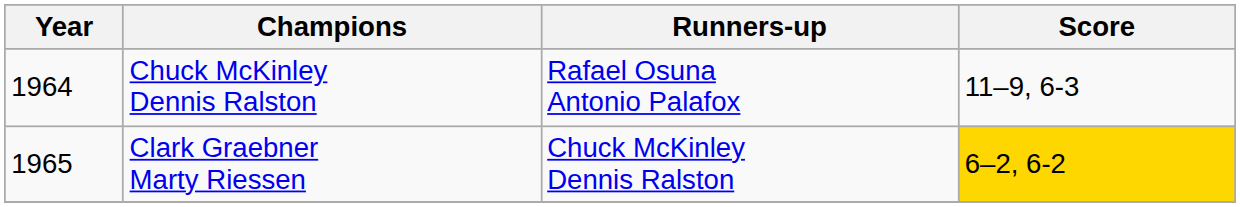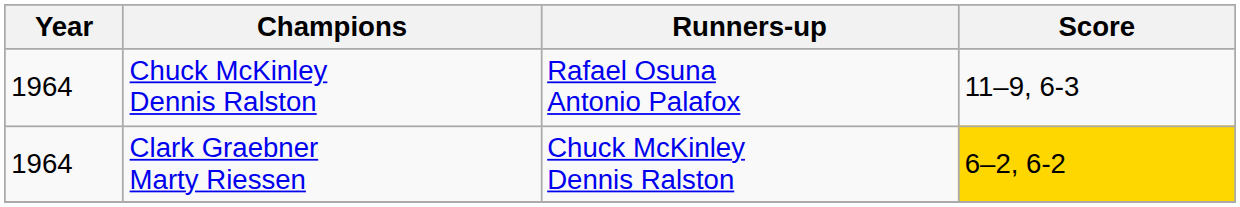Clark Graebner Marty Riessen | Year: 1965 -> 1964
